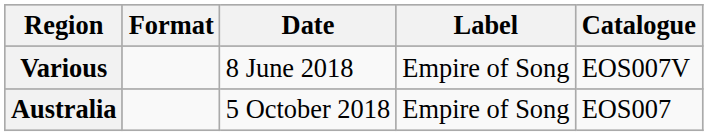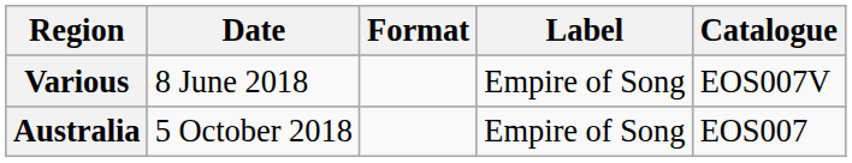columns swapped: Date <-> Format
